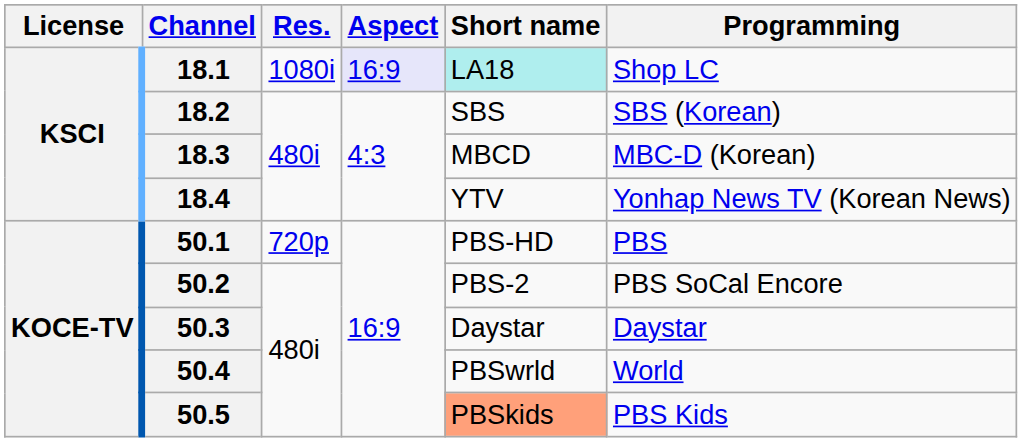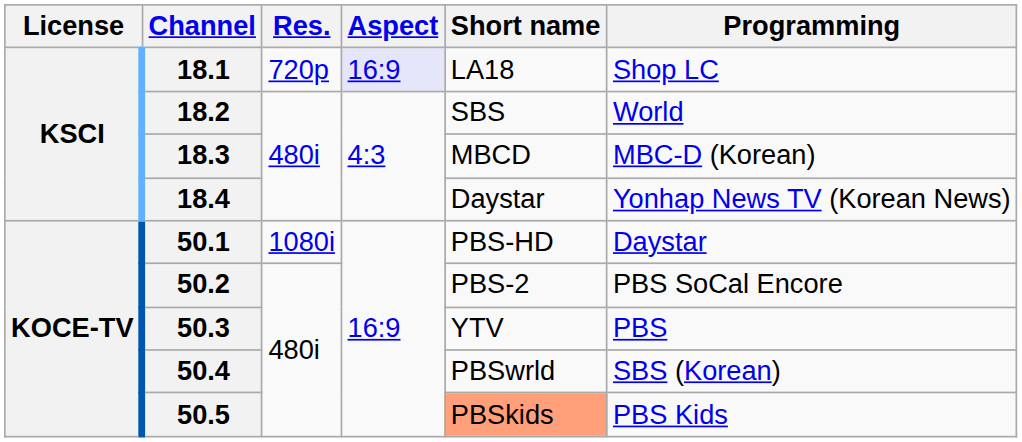18.1 | Res.: 1080i -> 720p
18.1 | Short name: paleturquoise background -> no background
18.2 | Programming: SBS (Korean) -> World
18.4 | Short name: YTV -> Daystar
50.1 | Res.: 720p -> 1080i
50.1 | Programming: PBS -> Daystar
50.3 | Short name: Daystar -> YTV
50.3 | Programming: Daystar -> PBS
50.4 | Programming: World -> SBS (Korean)
